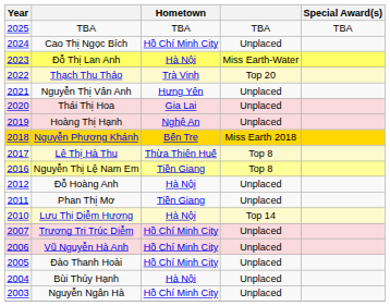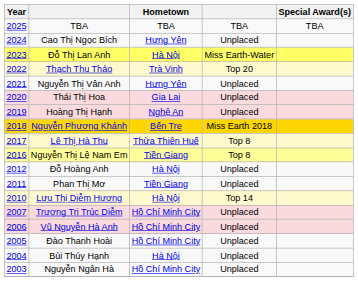Cao Thị Ngọc Bích | Hometown: Hồ Chí Minh City -> Hưng Yên
